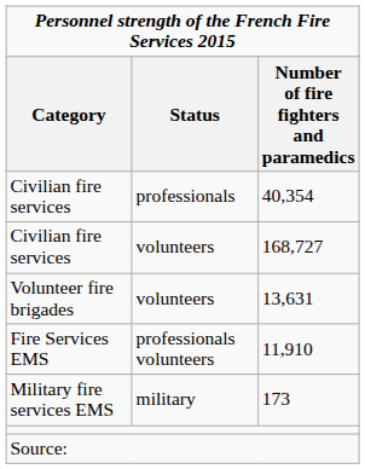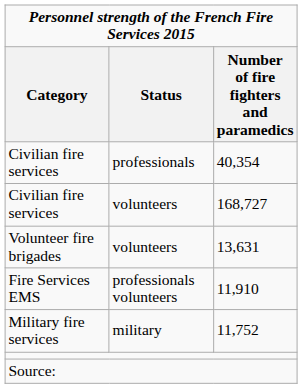+ row: Military fire services | military | 11,752
- row: Military fire services EMS | military | 173
